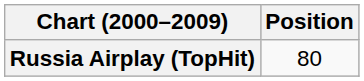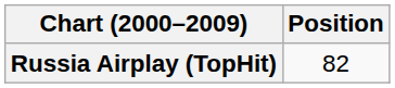Russia Airplay (TopHit) | Position: 80 -> 82
